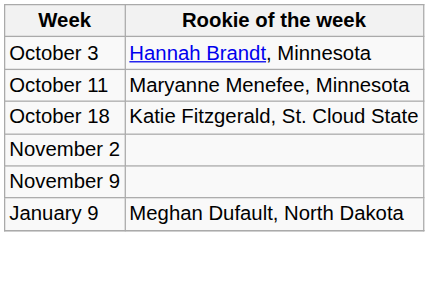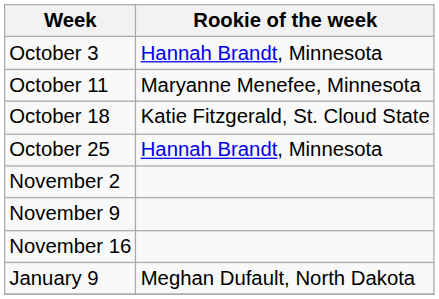+ row: October 25 | Hannah Brandt, Minnesota
+ row: November 16
